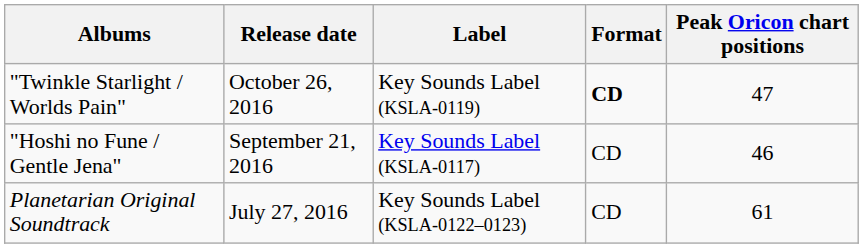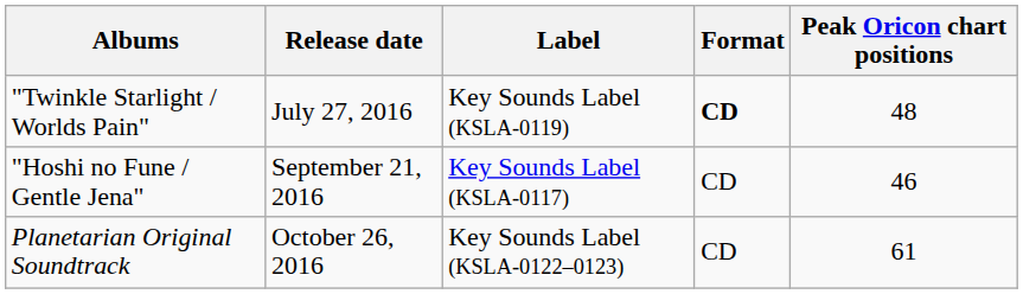"Twinkle Starlight / Worlds Pain" | Release date: October 26, 2016 -> July 27, 2016
"Twinkle Starlight / Worlds Pain" | Peak Oricon chart positions: 47 -> 48
Planetarian Original Soundtrack | Release date: July 27, 2016 -> October 26, 2016
